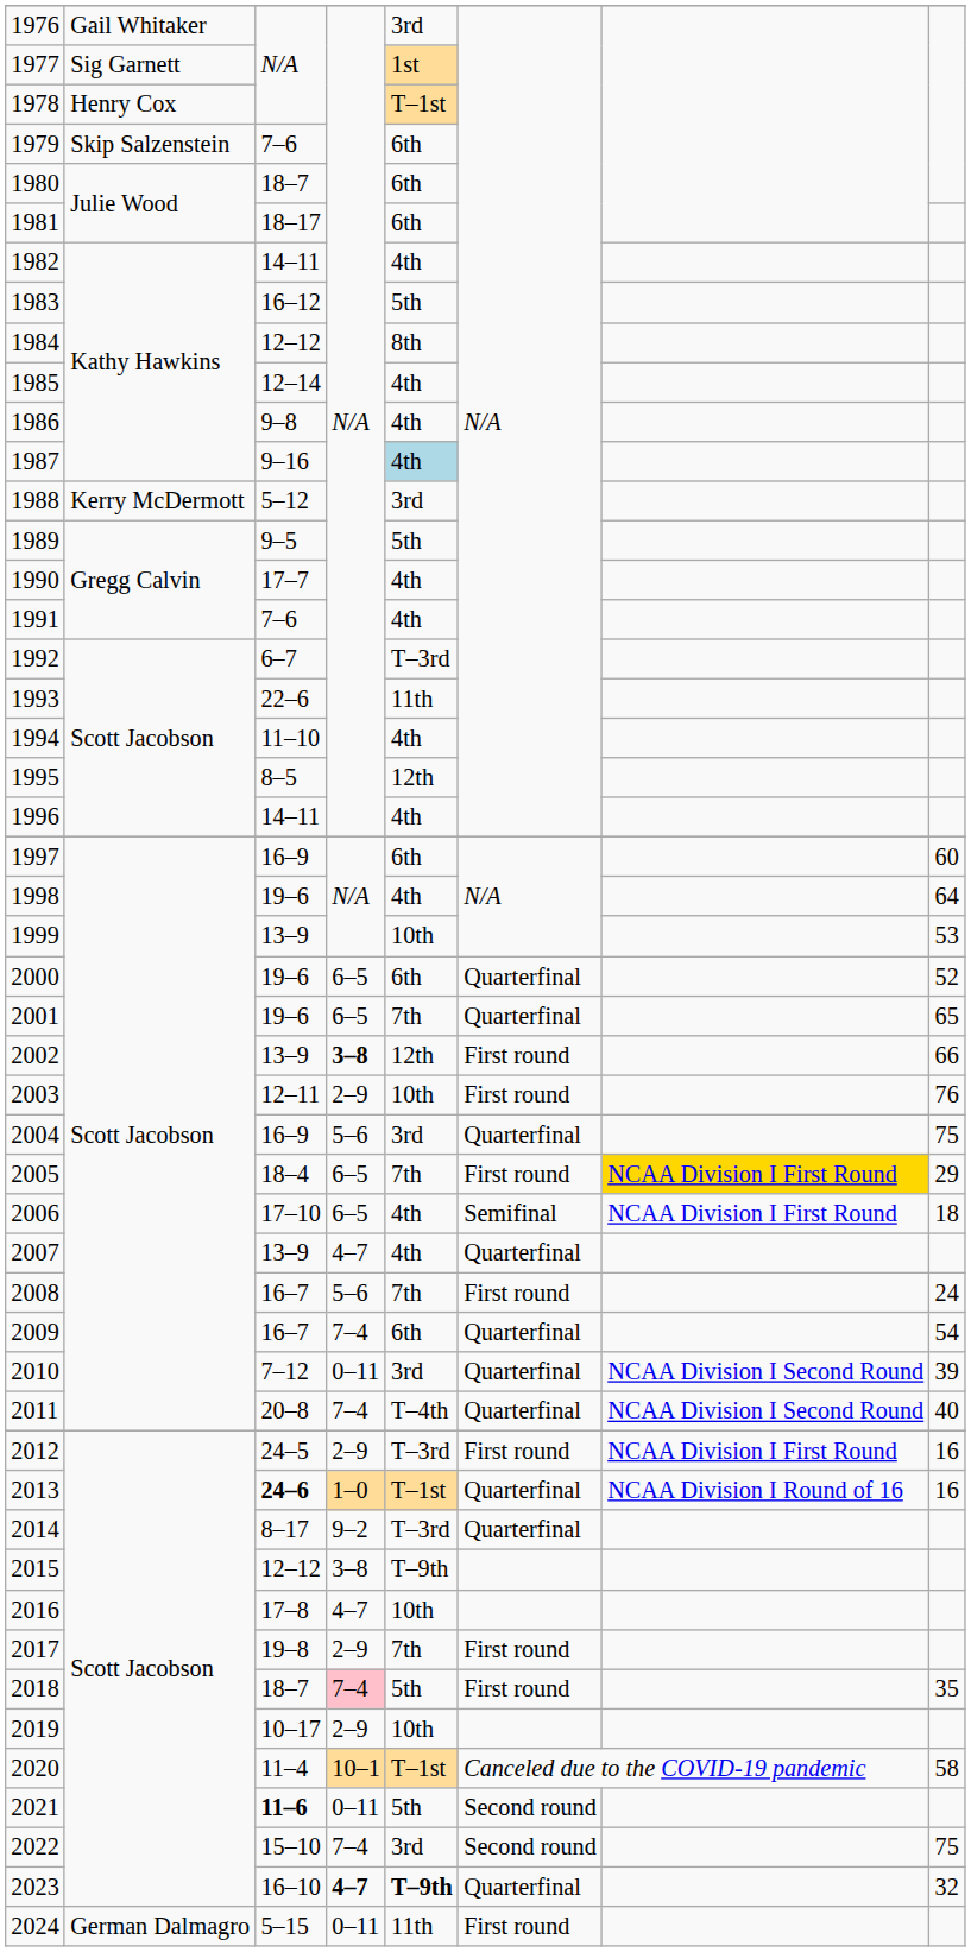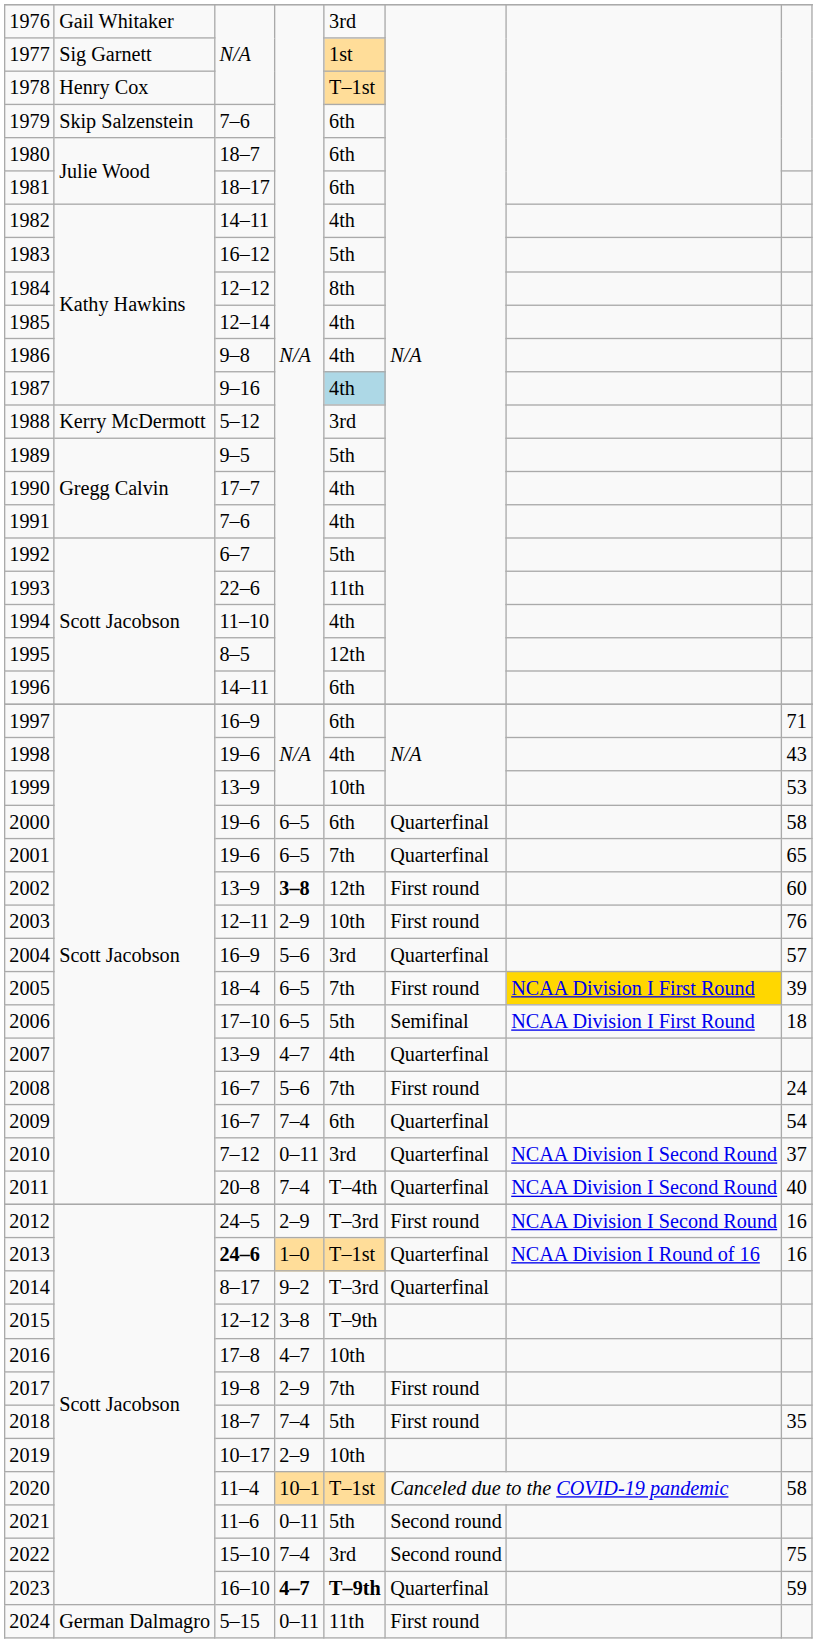1992 | column 5: T–3rd -> 5th
1996 | column 5: 4th -> 6th
1997 | column 8: 60 -> 71
1998 | column 8: 64 -> 43
2000 | column 8: 52 -> 58
2002 | column 8: 66 -> 60
2004 | column 8: 75 -> 57
2005 | column 8: 29 -> 39
2006 | column 5: 4th -> 5th
2010 | column 8: 39 -> 37
2012 | column 7: NCAA Division I First Round -> NCAA Division I Second Round
2018 | column 4: pink background -> no background
2021 | column 3: bold -> normal
2023 | column 8: 32 -> 59
